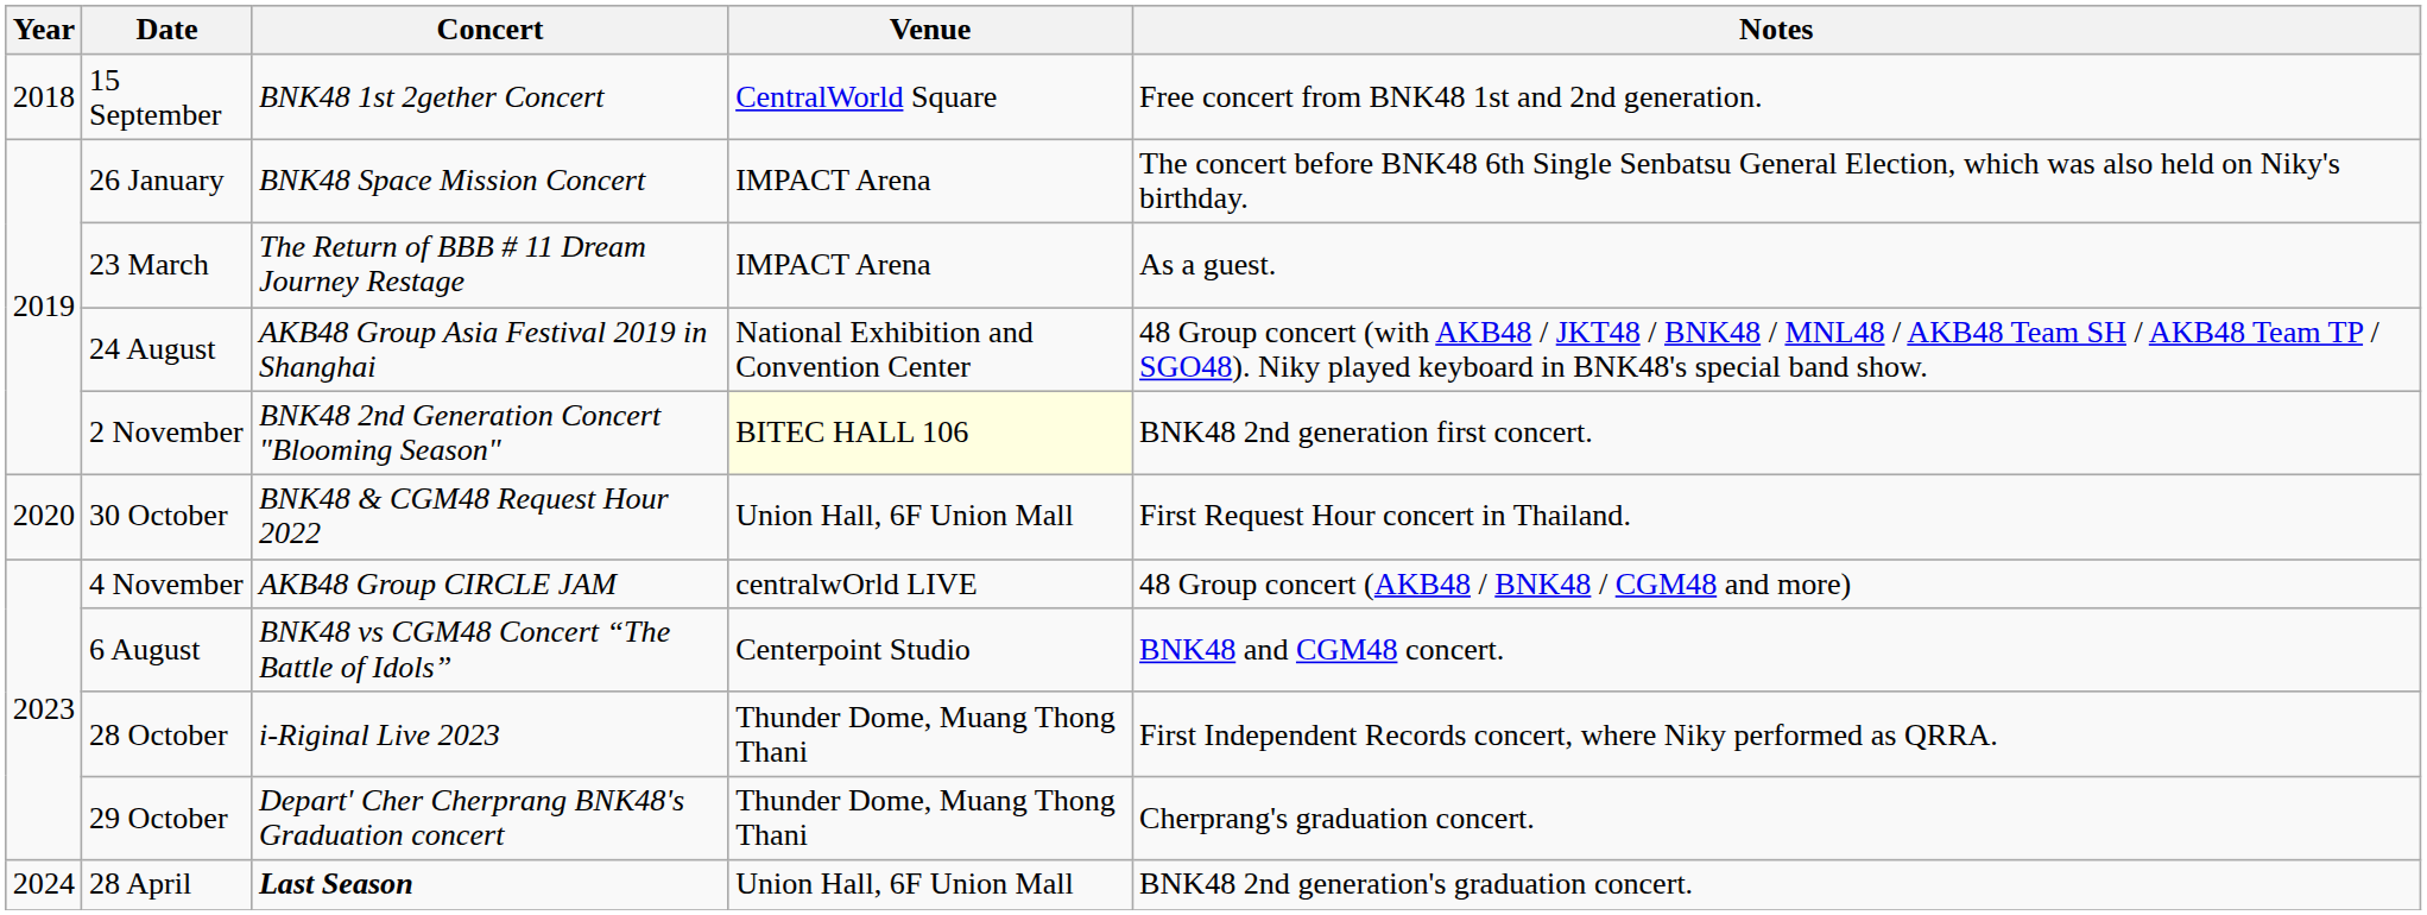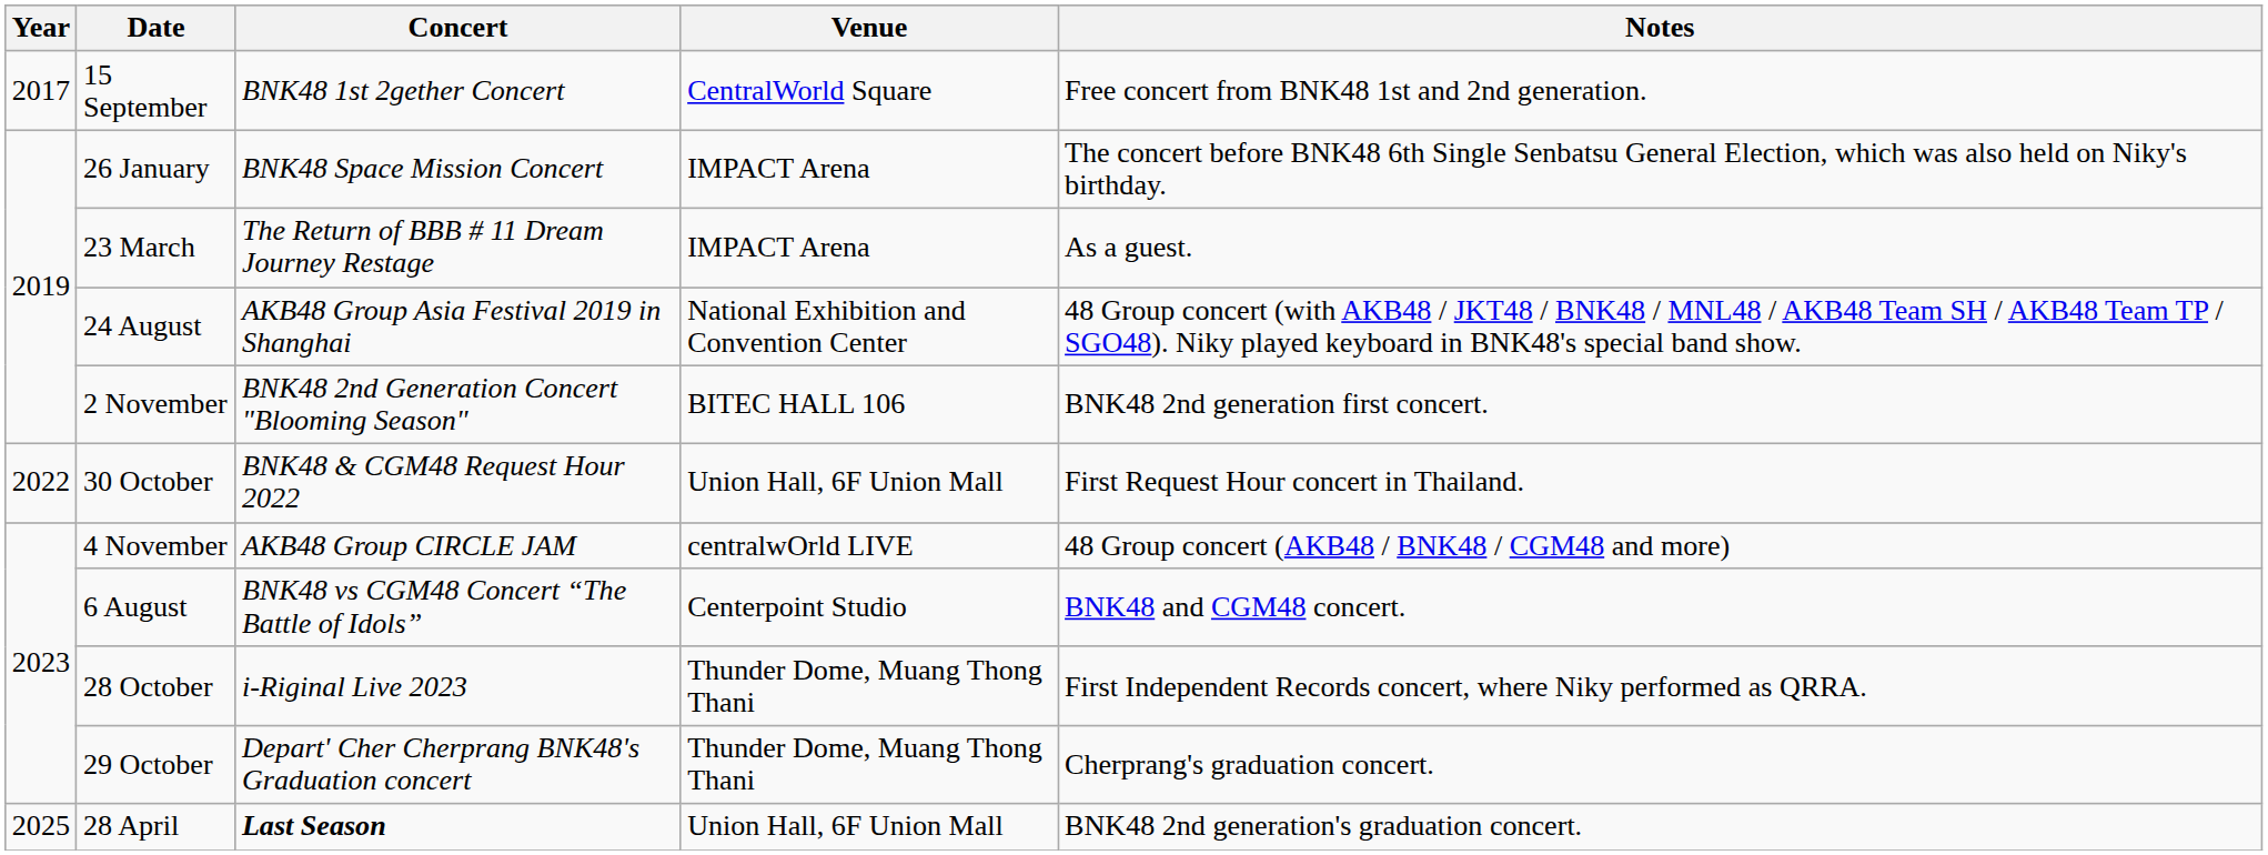15 September | Year: 2018 -> 2017
2 November | Venue: lightyellow background -> no background
30 October | Year: 2020 -> 2022
28 April | Year: 2024 -> 2025
